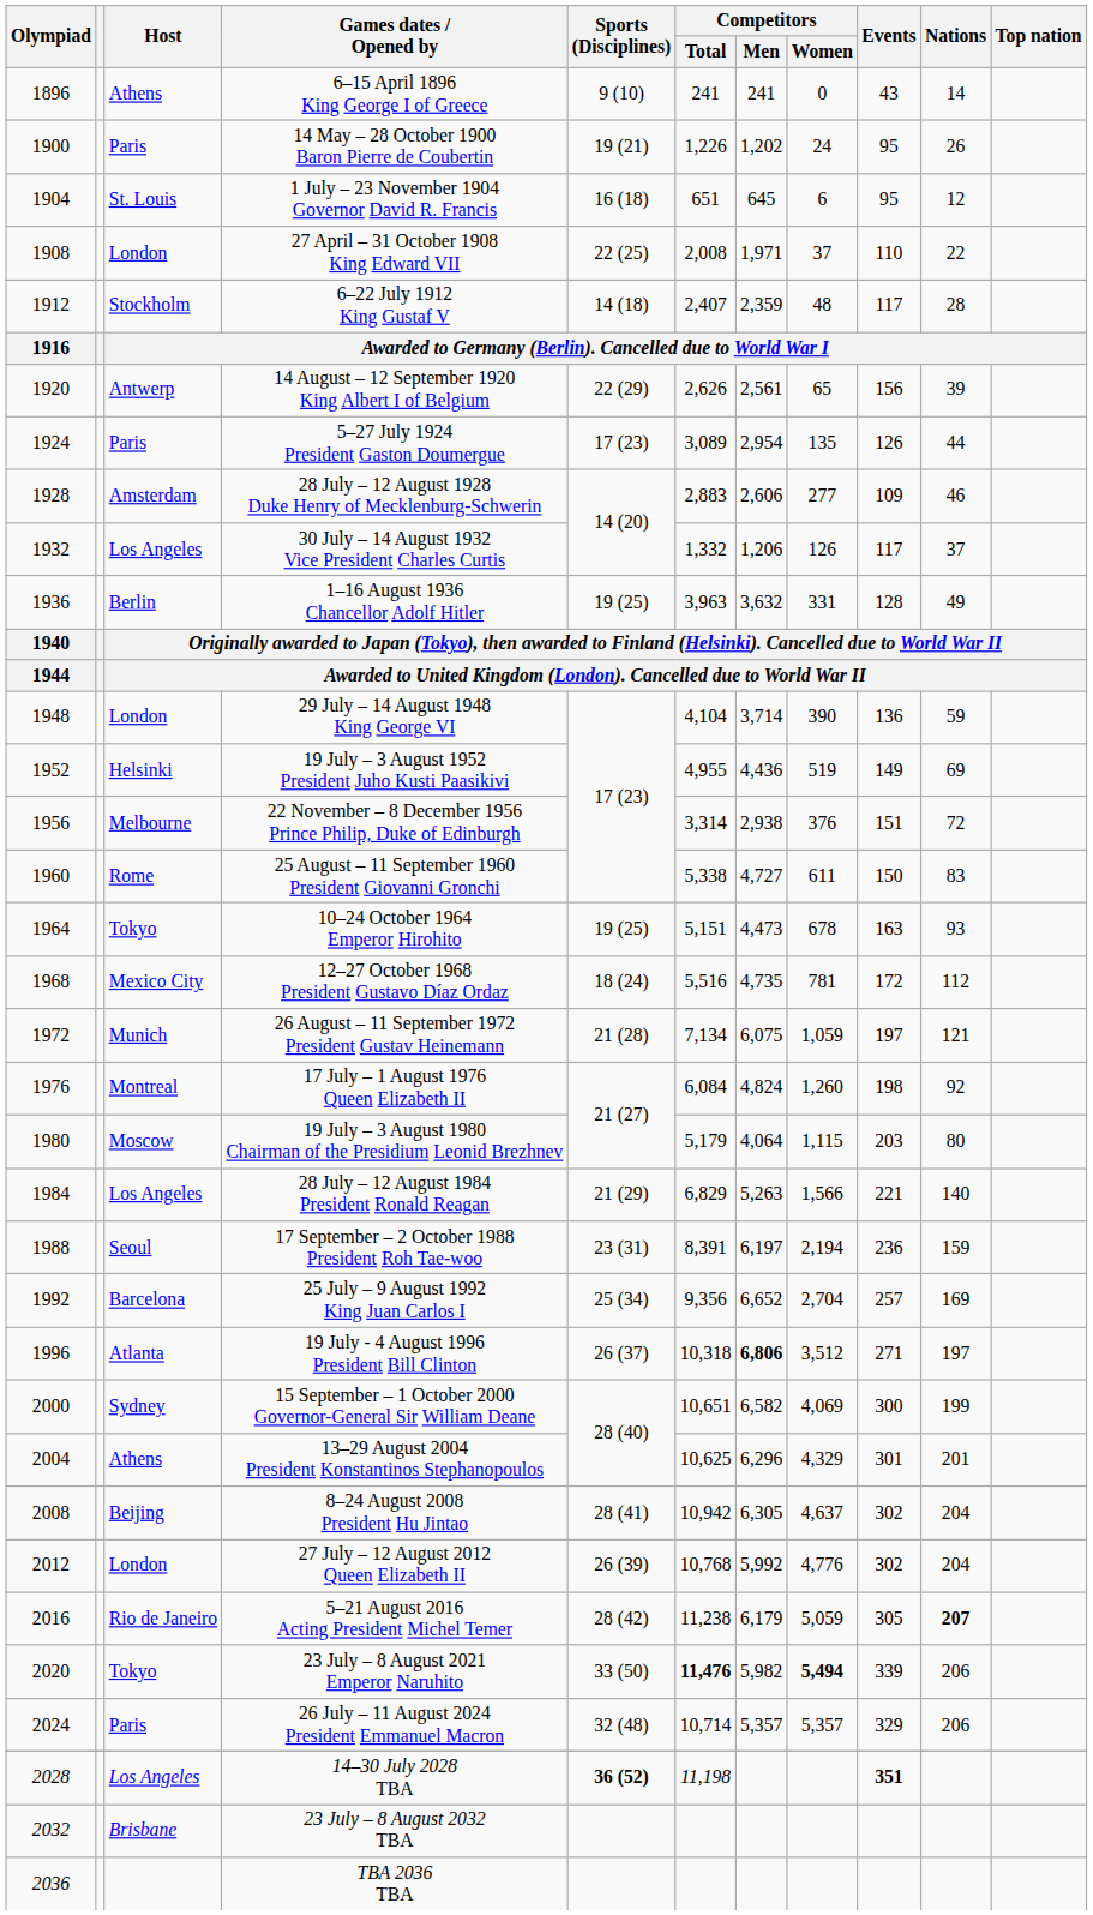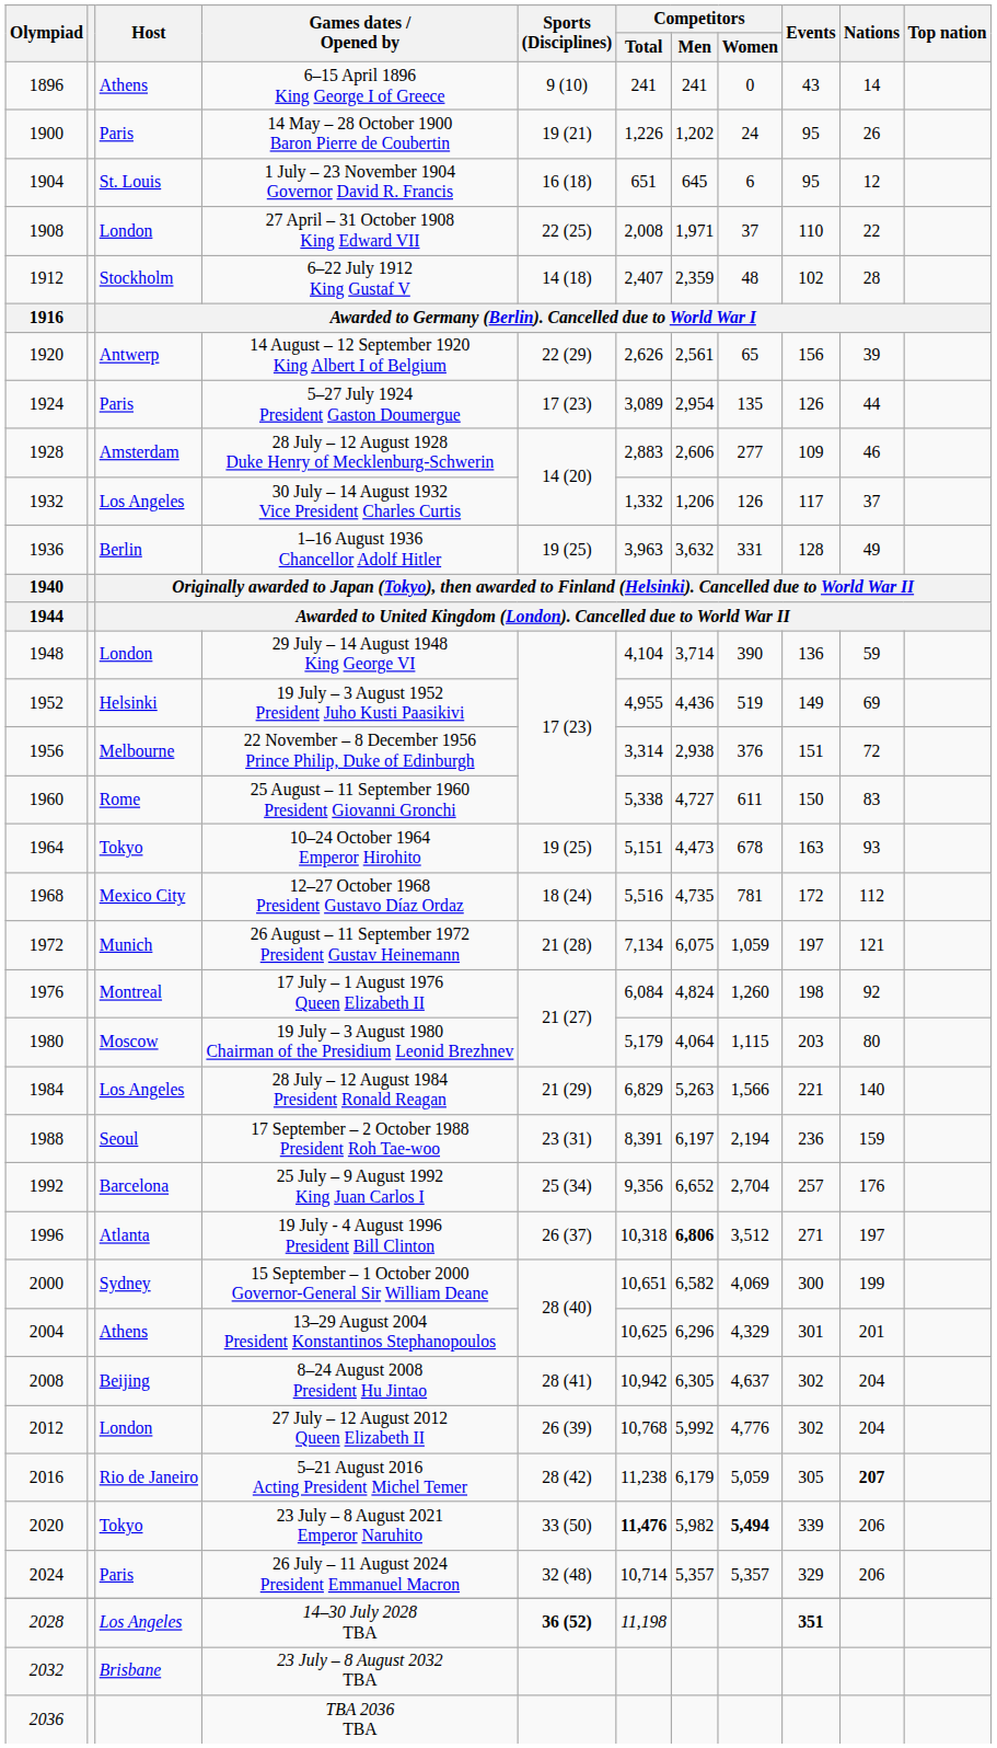6–22 July 1912 King Gustaf V | Events: 117 -> 102
25 July – 9 August 1992 King Juan Carlos I | Nations: 169 -> 176
